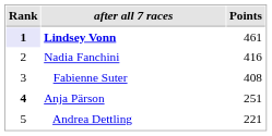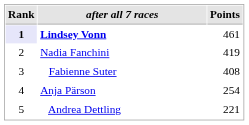Nadia Fanchini | Points: 416 -> 419
Anja Pärson | Rank: bold -> normal
Anja Pärson | Points: 251 -> 254
